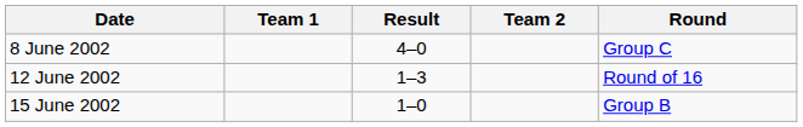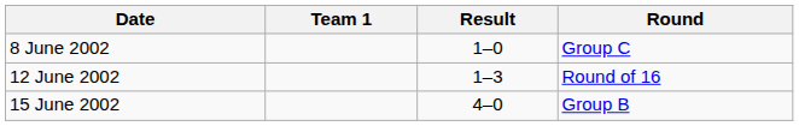- column: Team 2
8 June 2002 | Result: 4–0 -> 1–0
15 June 2002 | Result: 1–0 -> 4–0
